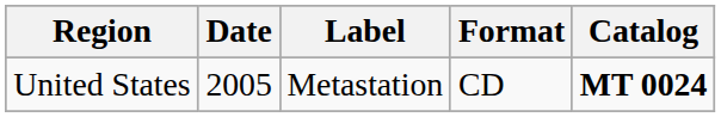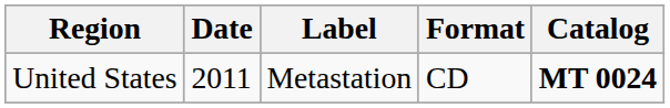United States | Date: 2005 -> 2011
